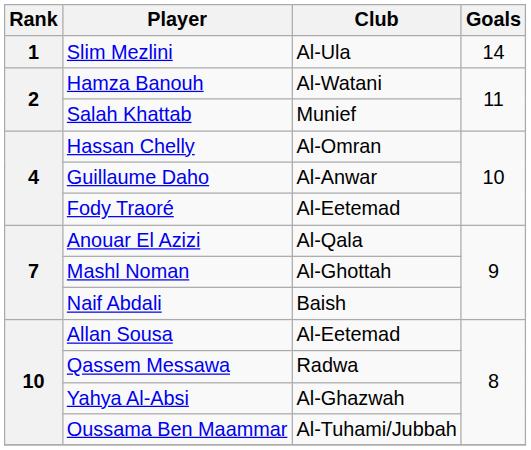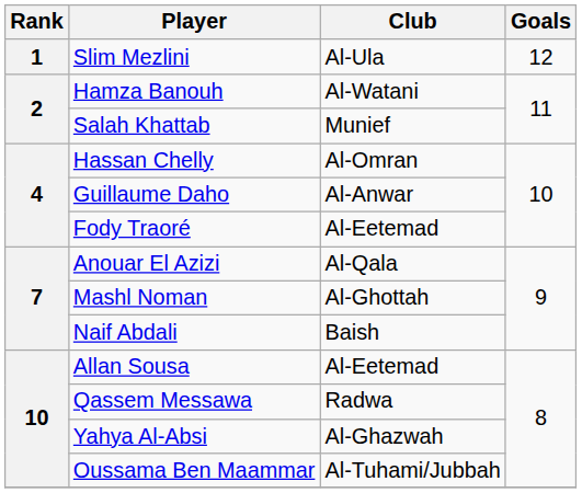Slim Mezlini | Goals: 14 -> 12
